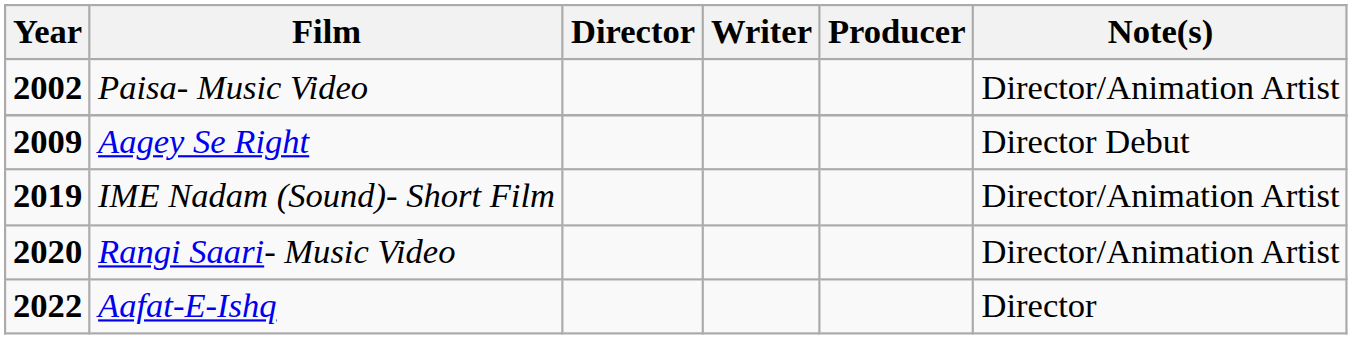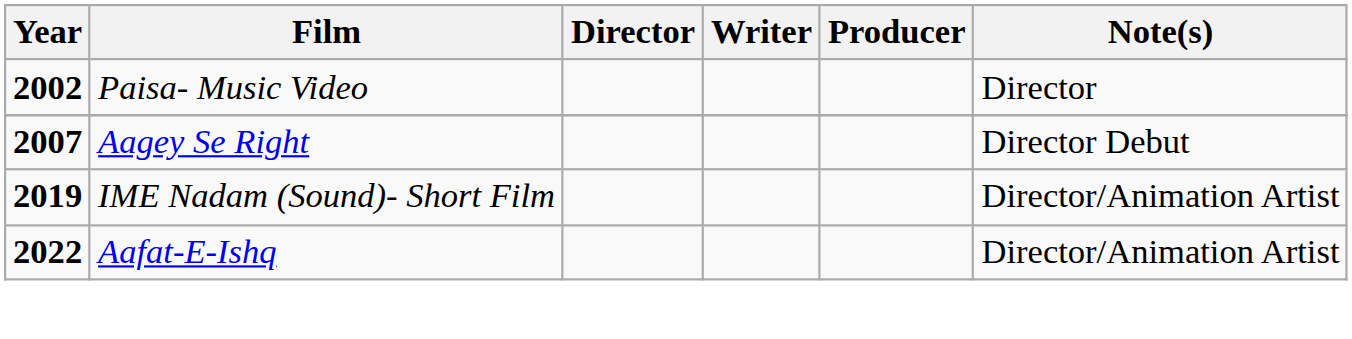Paisa- Music Video | Note(s): Director/Animation Artist -> Director
Aagey Se Right | Year: 2009 -> 2007
- row: 2020 | Rangi Saari- Music Video | Director/Animation Artist
Aafat-E-Ishq | Note(s): Director -> Director/Animation Artist
